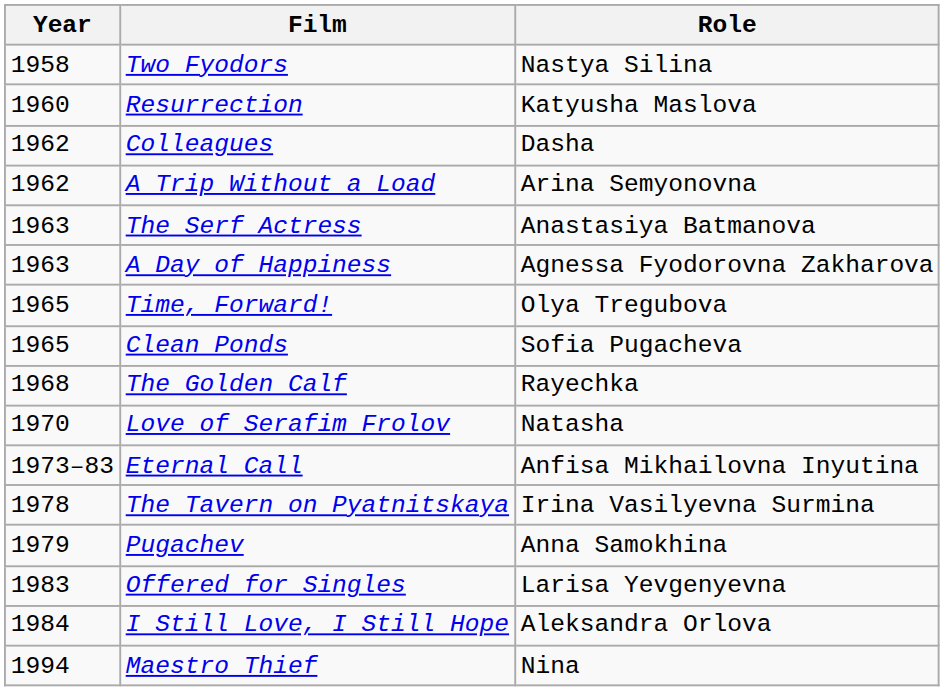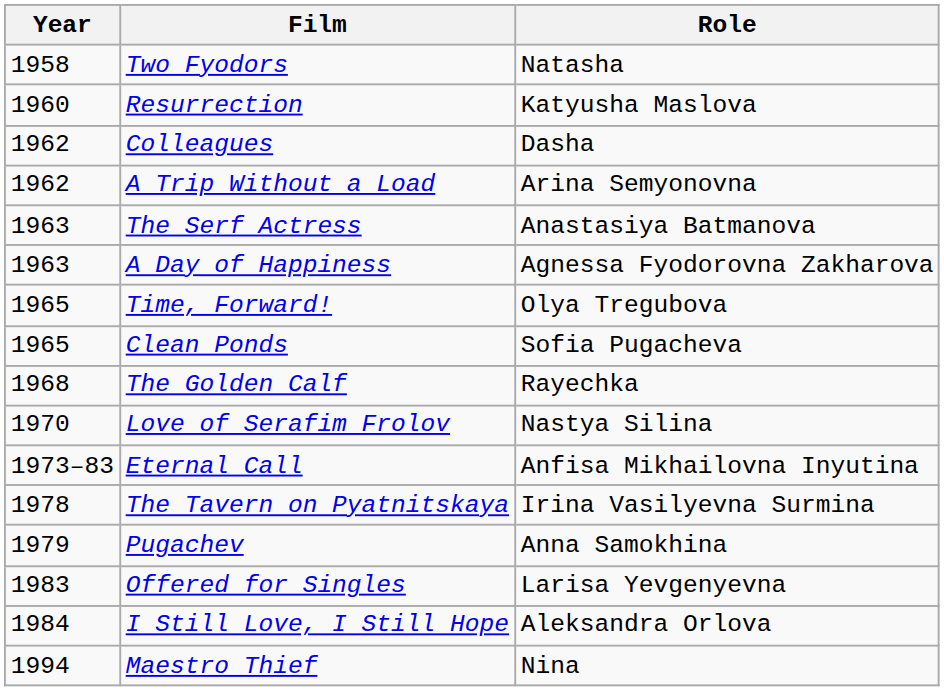Two Fyodors | Role: Nastya Silina -> Natasha
Love of Serafim Frolov | Role: Natasha -> Nastya Silina
